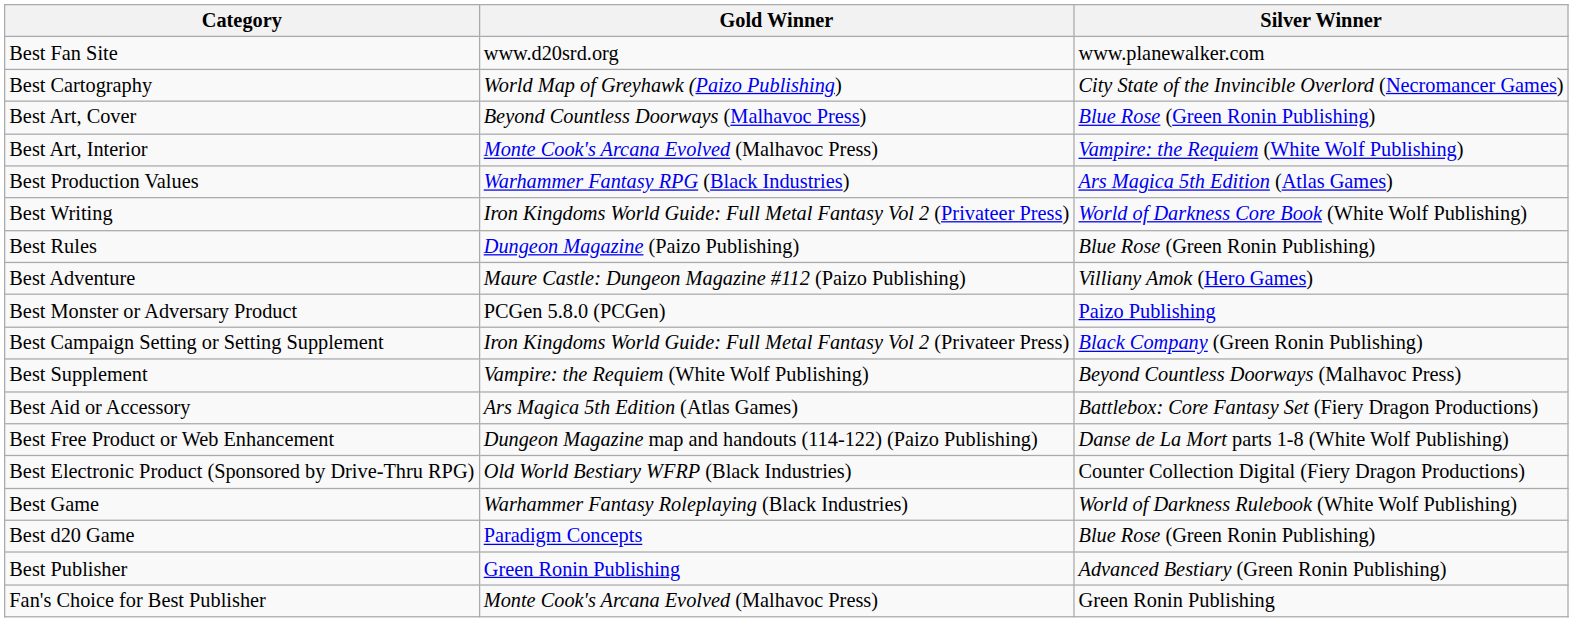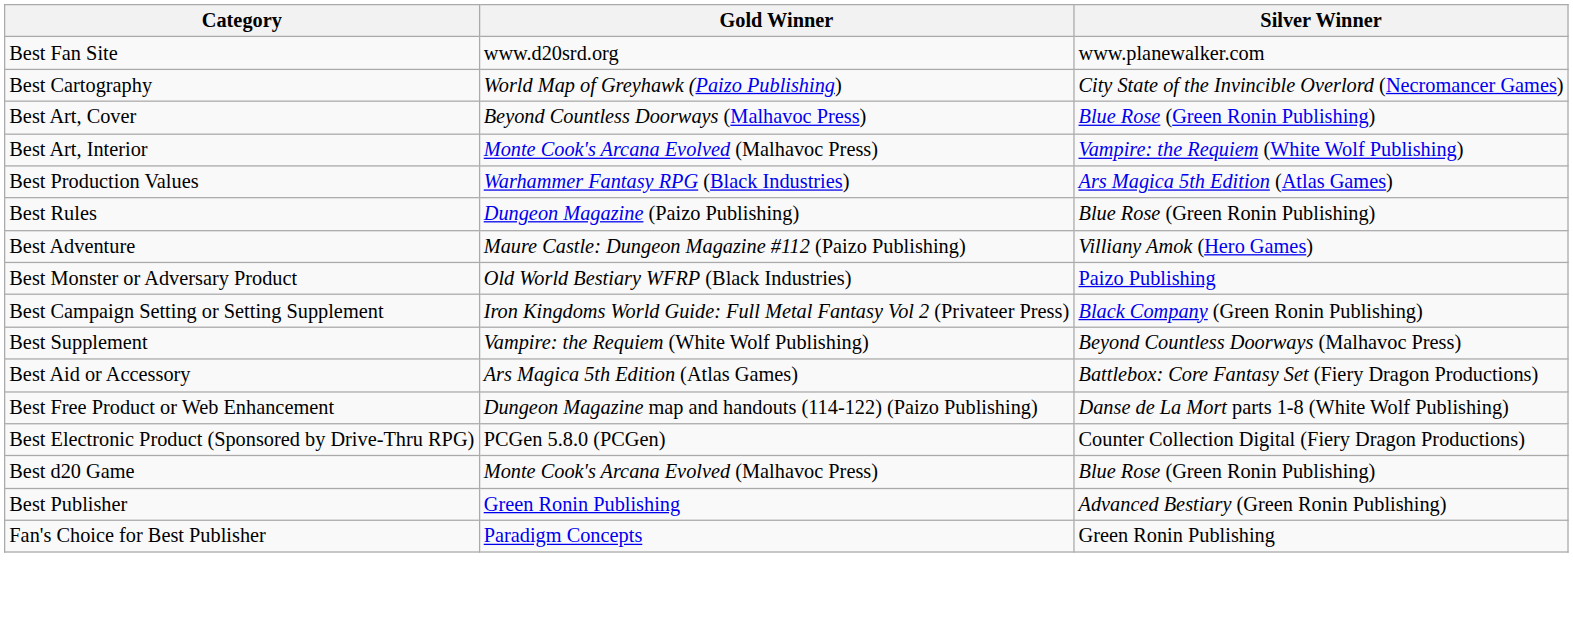- row: Best Writing | Iron Kingdoms World Guide: Full Metal Fantasy Vol 2 (Privateer Press) | World of Darkness Core Book (White Wolf Publishing)
Best Monster or Adversary Product | Gold Winner: PCGen 5.8.0 (PCGen) -> Old World Bestiary WFRP (Black Industries)
Best Electronic Product (Sponsored by Drive-Thru RPG) | Gold Winner: Old World Bestiary WFRP (Black Industries) -> PCGen 5.8.0 (PCGen)
- row: Best Game | Warhammer Fantasy Roleplaying (Black Industries) | World of Darkness Rulebook (White Wolf Publishing)
Best d20 Game | Gold Winner: Paradigm Concepts -> Monte Cook's Arcana Evolved (Malhavoc Press)
Fan's Choice for Best Publisher | Gold Winner: Monte Cook's Arcana Evolved (Malhavoc Press) -> Paradigm Concepts
